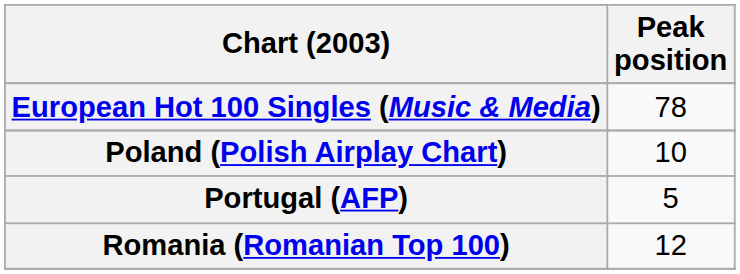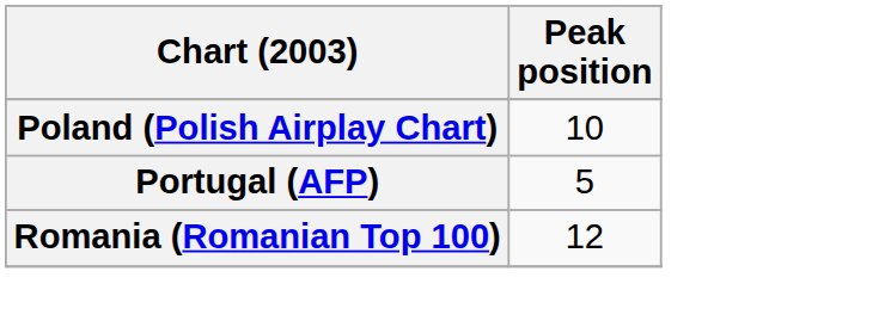- row: European Hot 100 Singles (Music & Media) | 78
